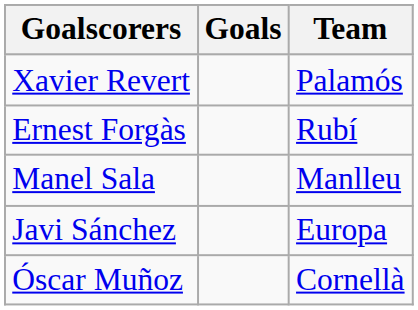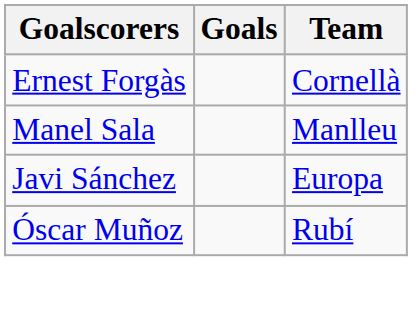- row: Xavier Revert | Palamós
Ernest Forgàs | Team: Rubí -> Cornellà
Óscar Muñoz | Team: Cornellà -> Rubí
